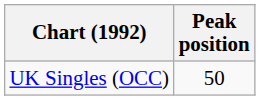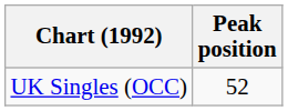UK Singles (OCC) | Peak position: 50 -> 52
